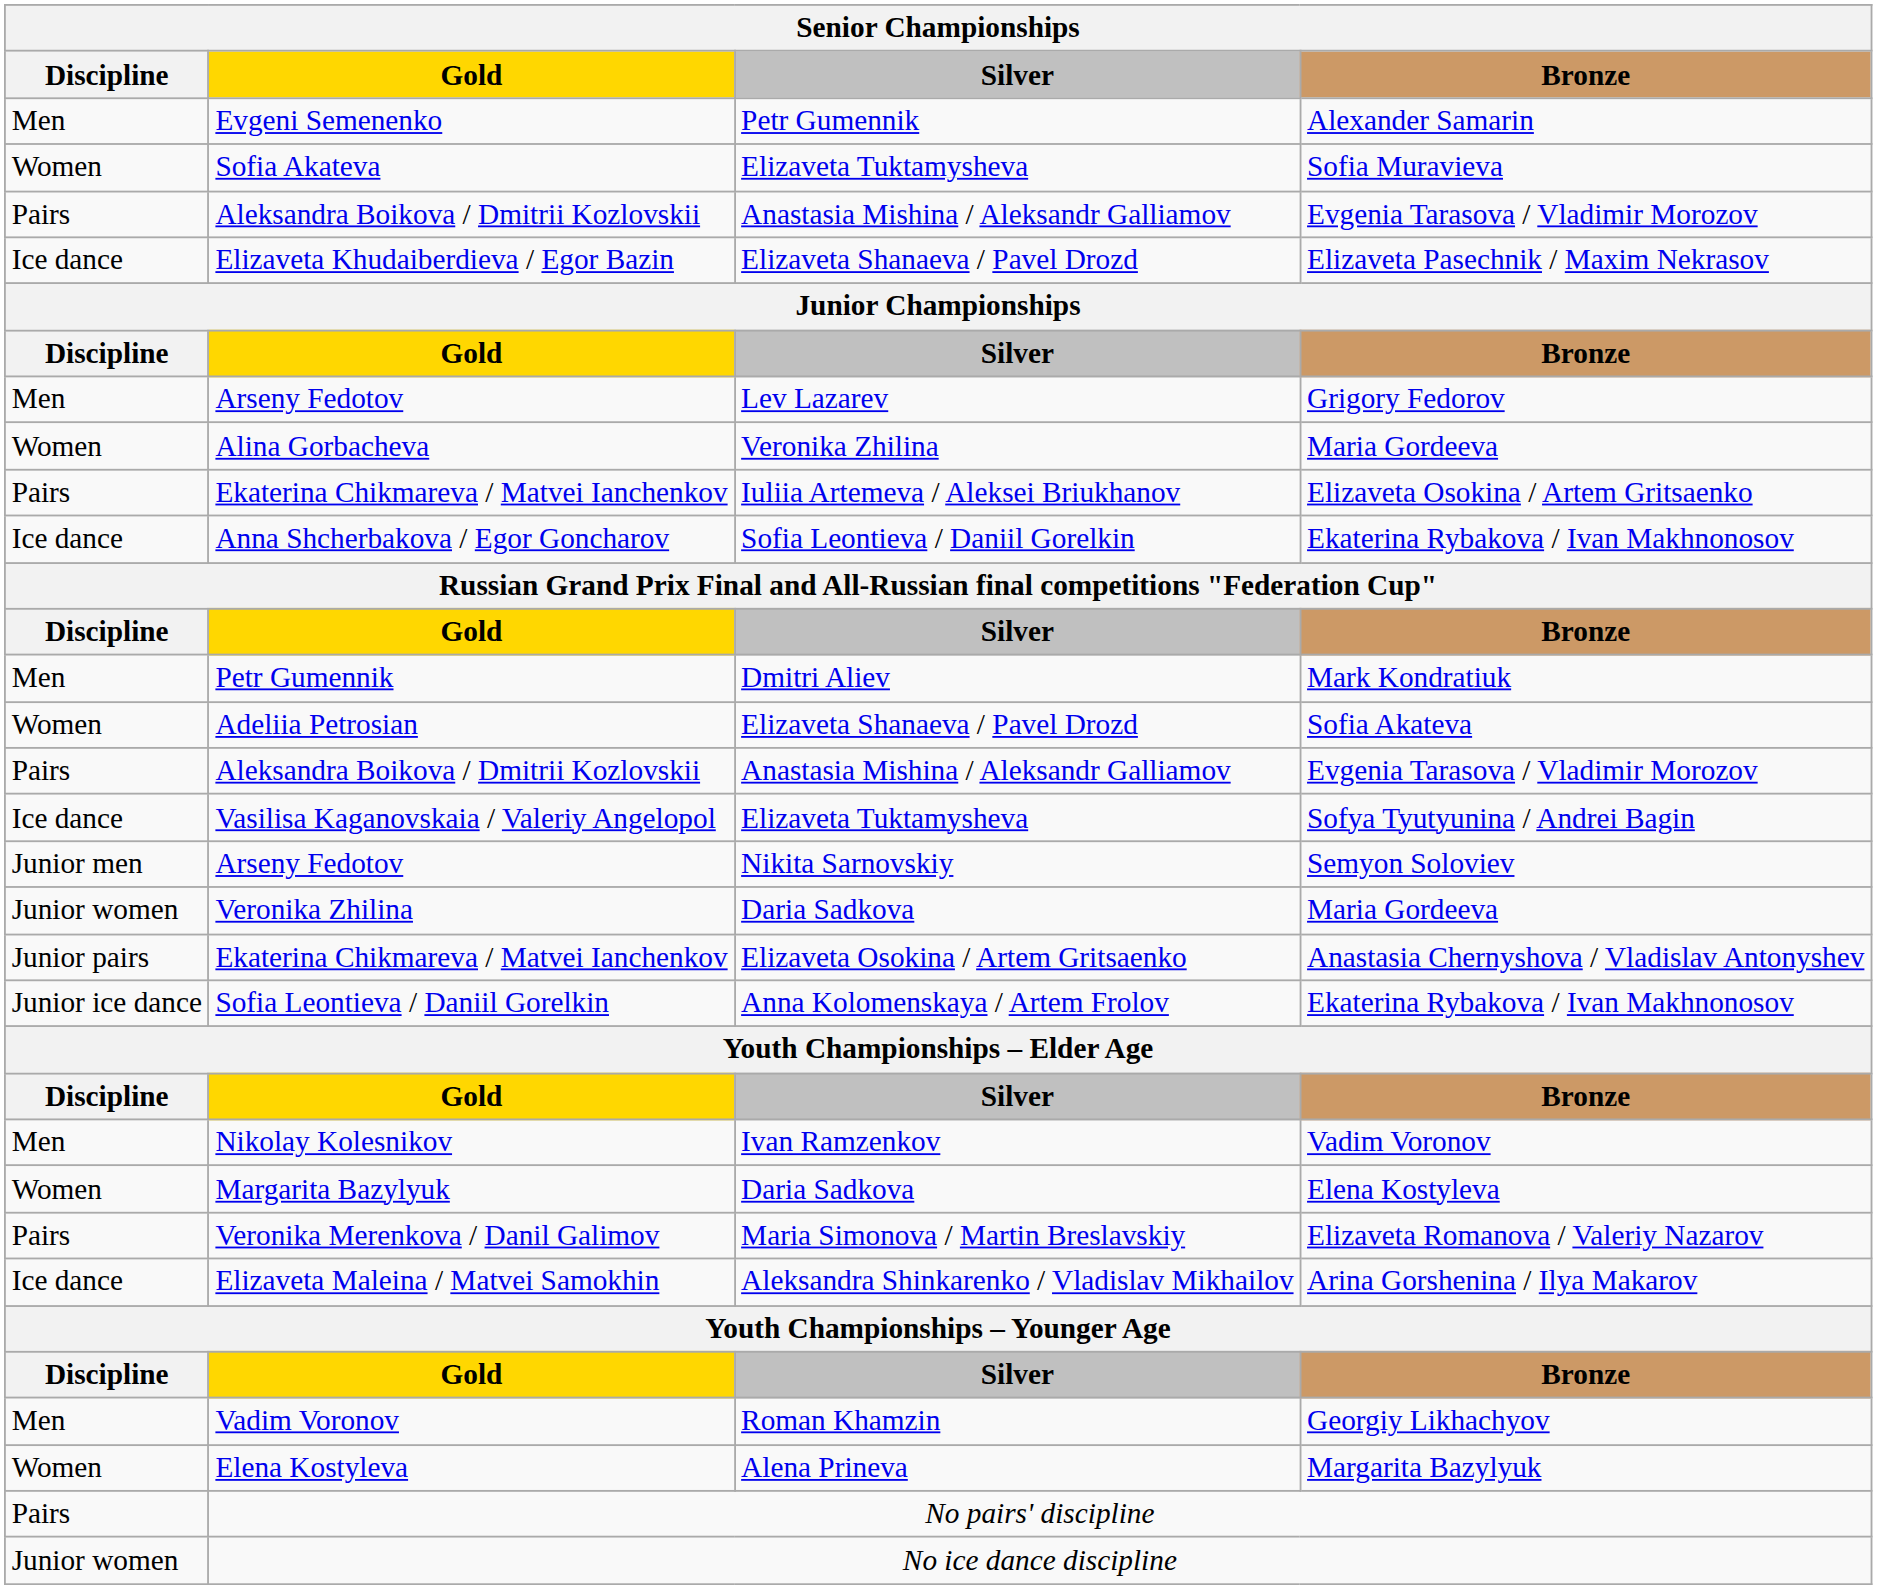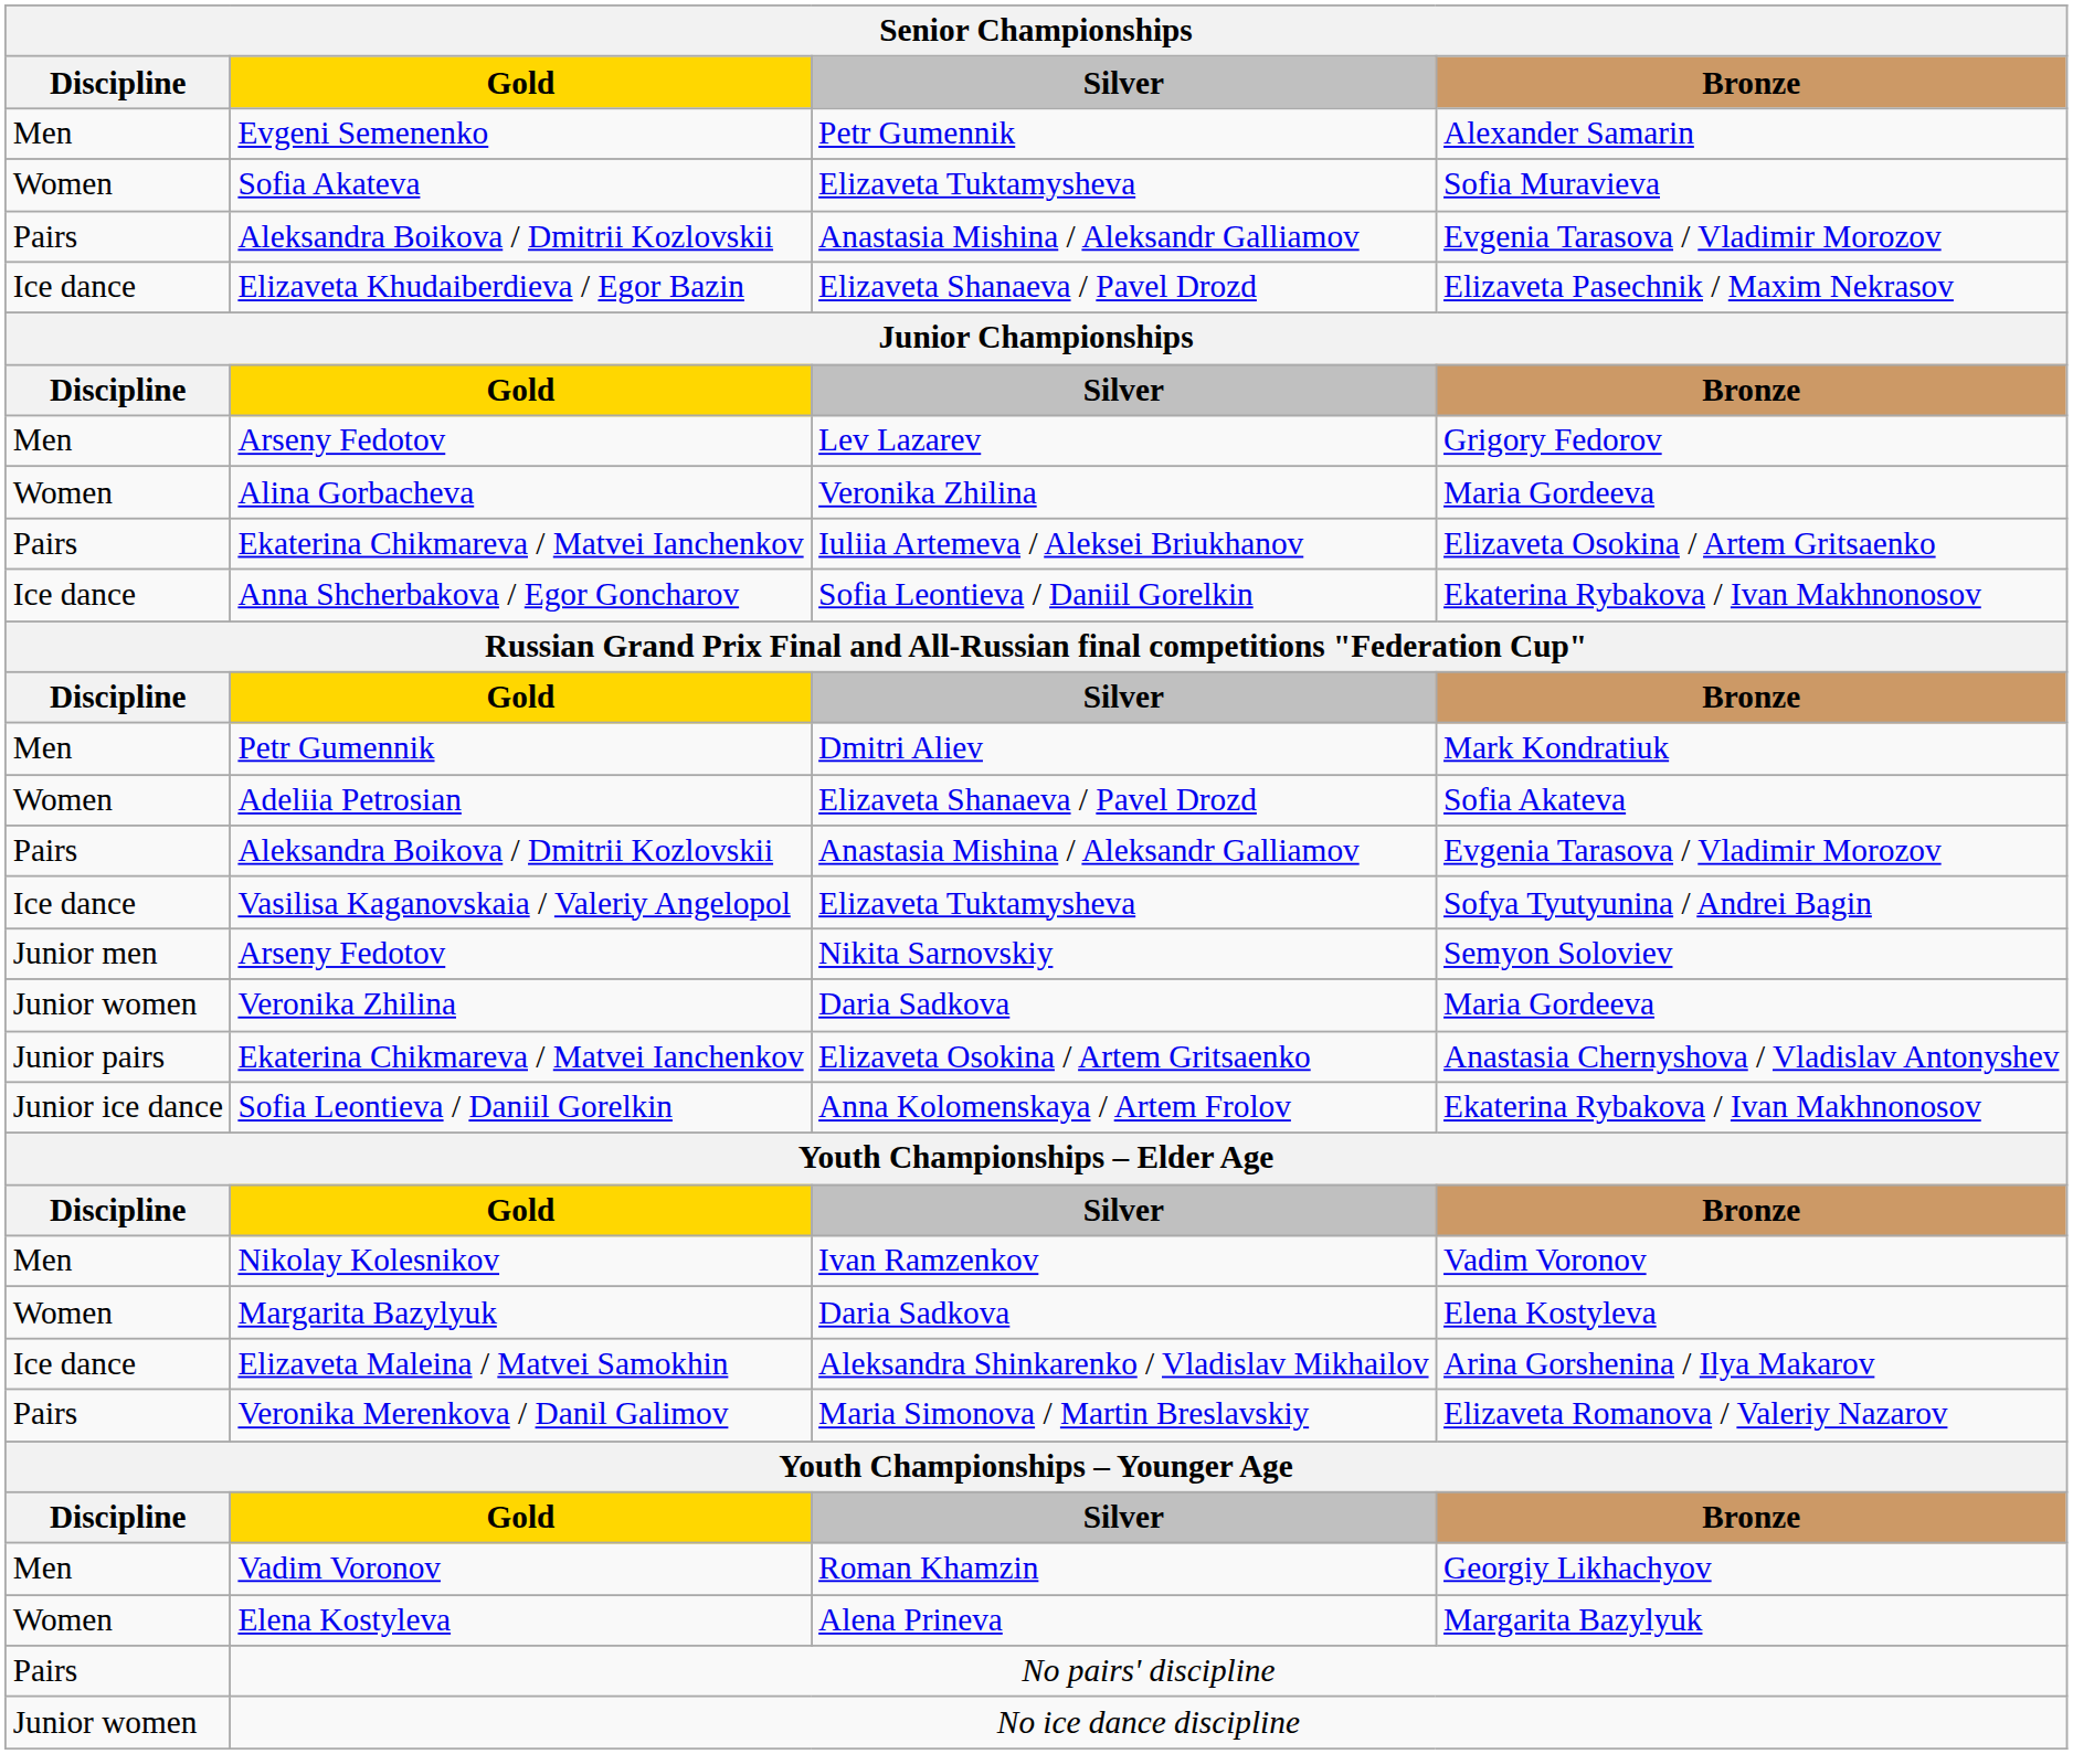rows swapped: Veronika Merenkova / Danil Galimov <-> Elizaveta Maleina / Matvei Samokhin
